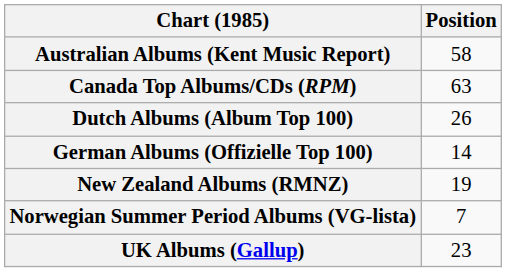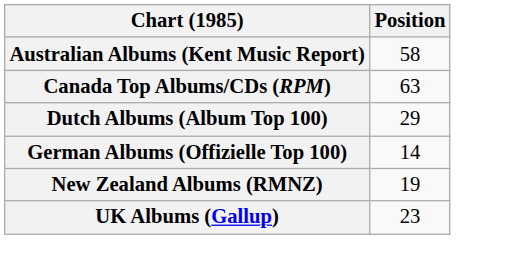Dutch Albums (Album Top 100) | Position: 26 -> 29
- row: Norwegian Summer Period Albums (VG-lista) | 7
